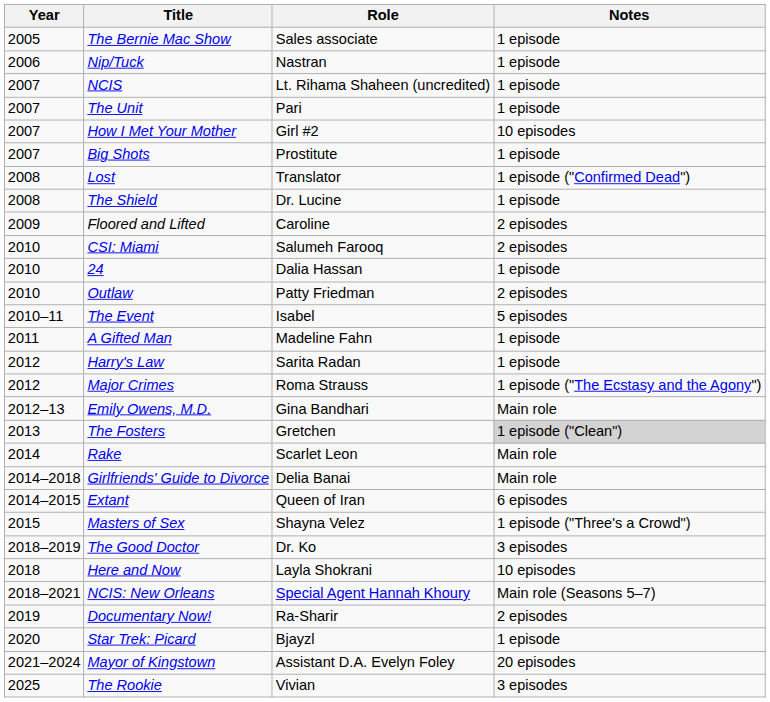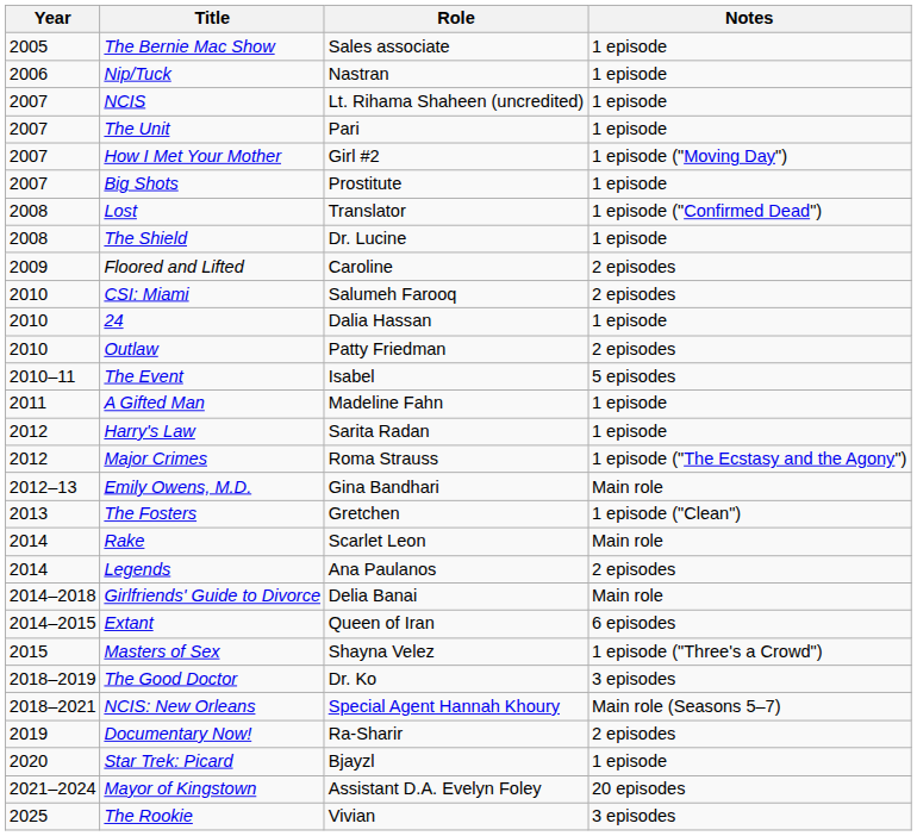How I Met Your Mother | Notes: 10 episodes -> 1 episode ("Moving Day")
The Fosters | Notes: lightgrey background -> no background
+ row: 2014 | Legends | Ana Paulanos | 2 episodes
- row: 2018 | Here and Now | Layla Shokrani | 10 episodes
